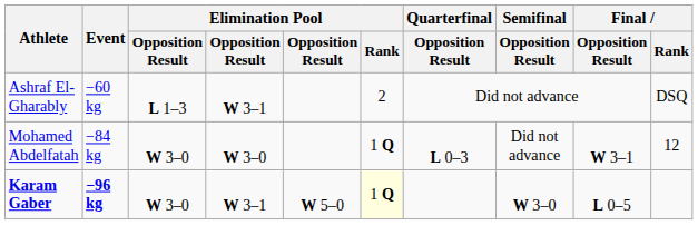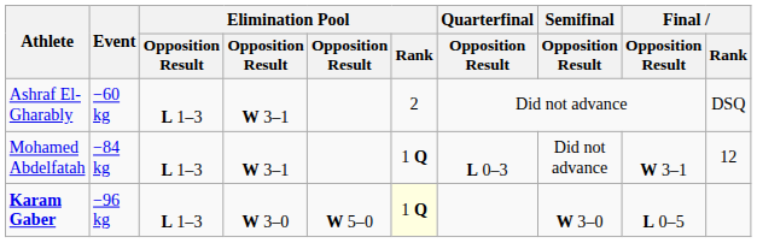Mohamed Abdelfatah | column 3: W 3–0 -> L 1–3
Mohamed Abdelfatah | column 4: W 3–0 -> W 3–1
Karam Gaber | Event: bold -> normal
Karam Gaber | column 3: W 3–0 -> L 1–3
Karam Gaber | column 4: W 3–1 -> W 3–0
